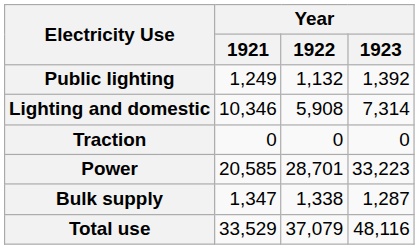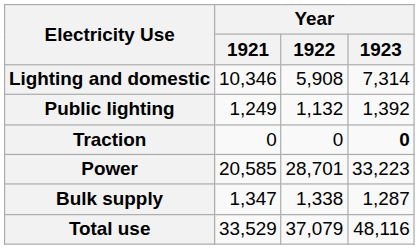rows swapped: Lighting and domestic <-> Public lighting
Traction | Year / 1923: normal -> bold
